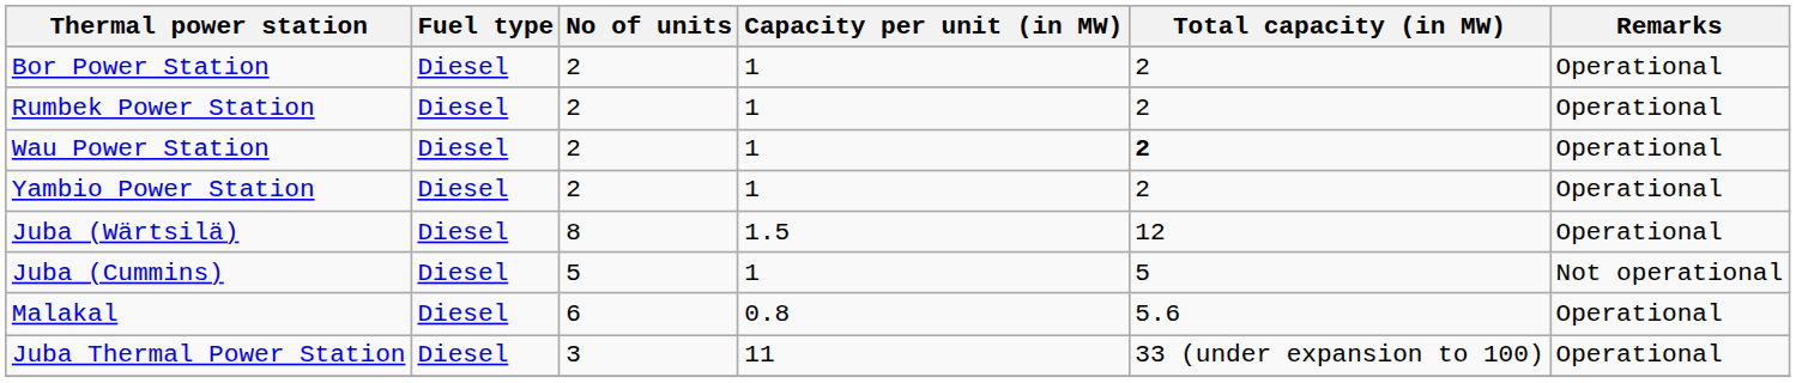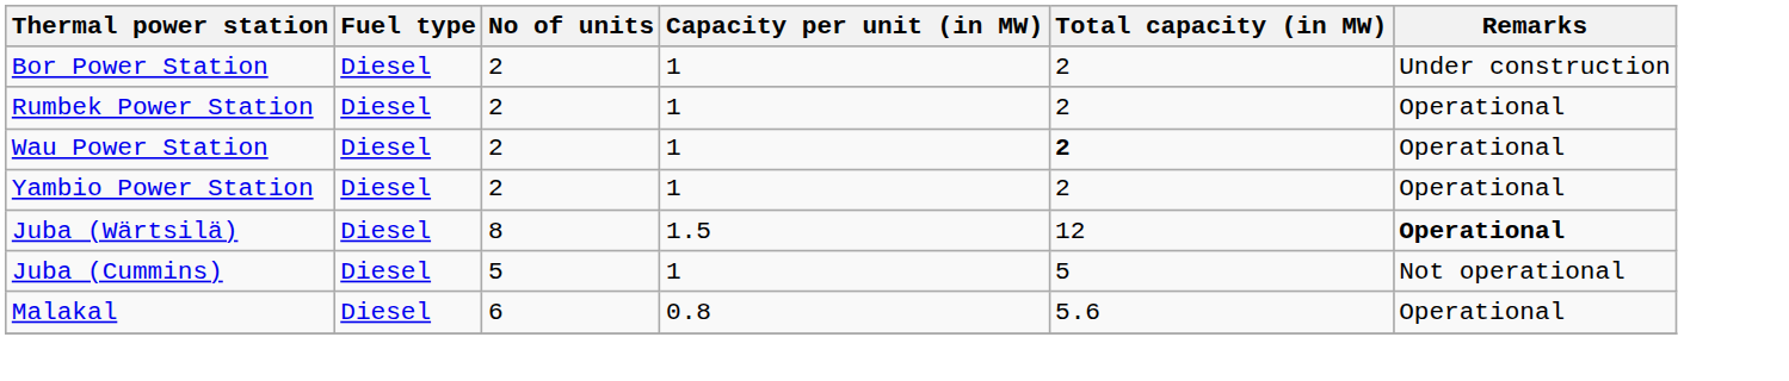Bor Power Station | Remarks: Operational -> Under construction
Juba (Wärtsilä) | Remarks: normal -> bold
- row: Juba Thermal Power Station | Diesel | 3 | 11 | 33 (under expansion to 100) | Operational
